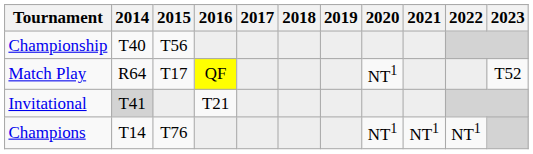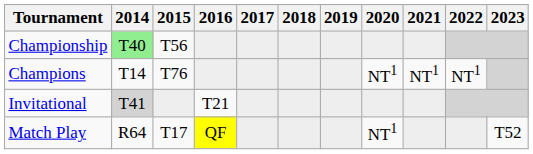Championship | 2014: no background -> lightgreen background
rows swapped: Match Play <-> Champions
